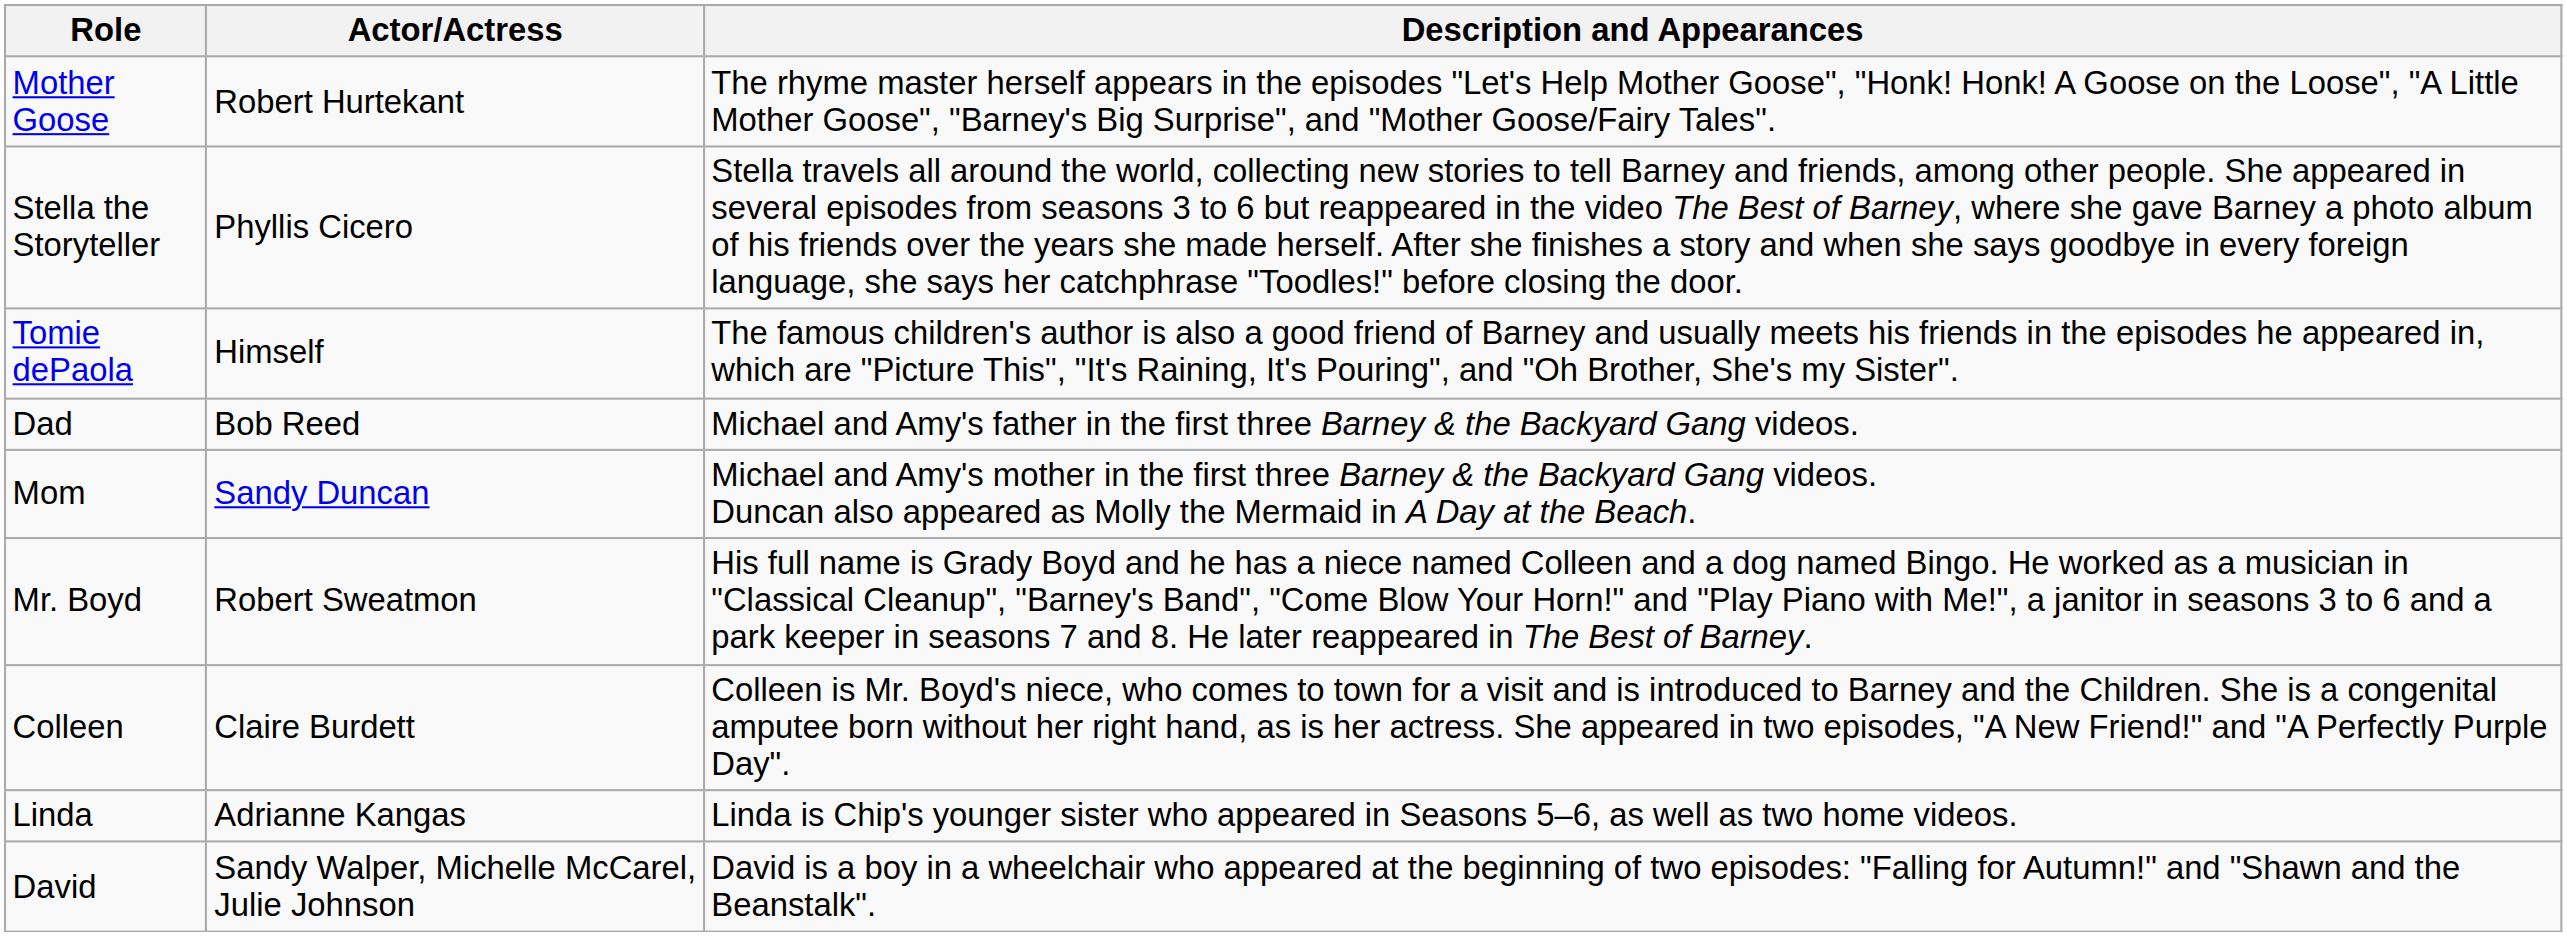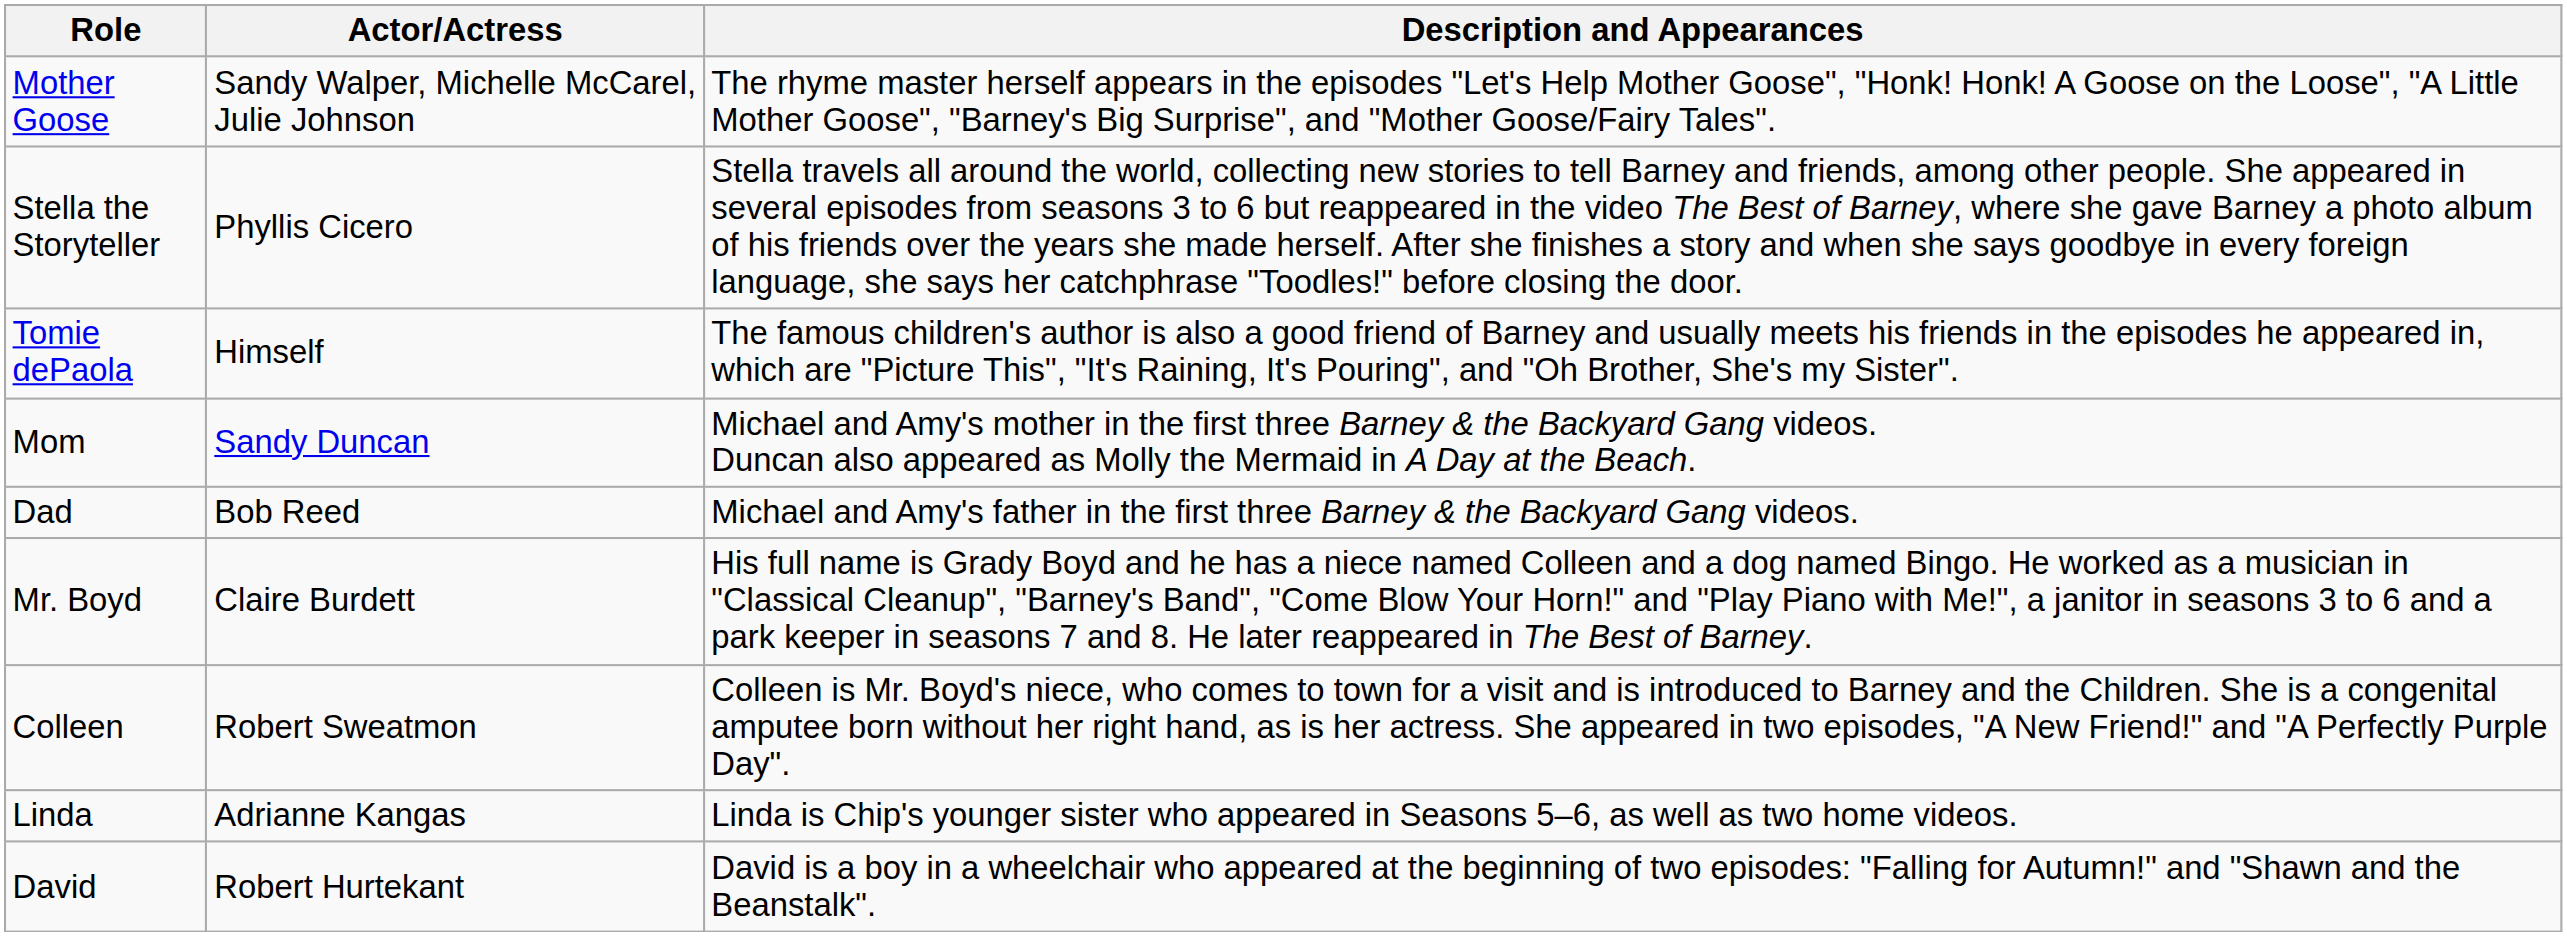Mother Goose | Actor/Actress: Robert Hurtekant -> Sandy Walper, Michelle McCarel, Julie Johnson
rows swapped: Mom <-> Dad
Mr. Boyd | Actor/Actress: Robert Sweatmon -> Claire Burdett
Colleen | Actor/Actress: Claire Burdett -> Robert Sweatmon
David | Actor/Actress: Sandy Walper, Michelle McCarel, Julie Johnson -> Robert Hurtekant
